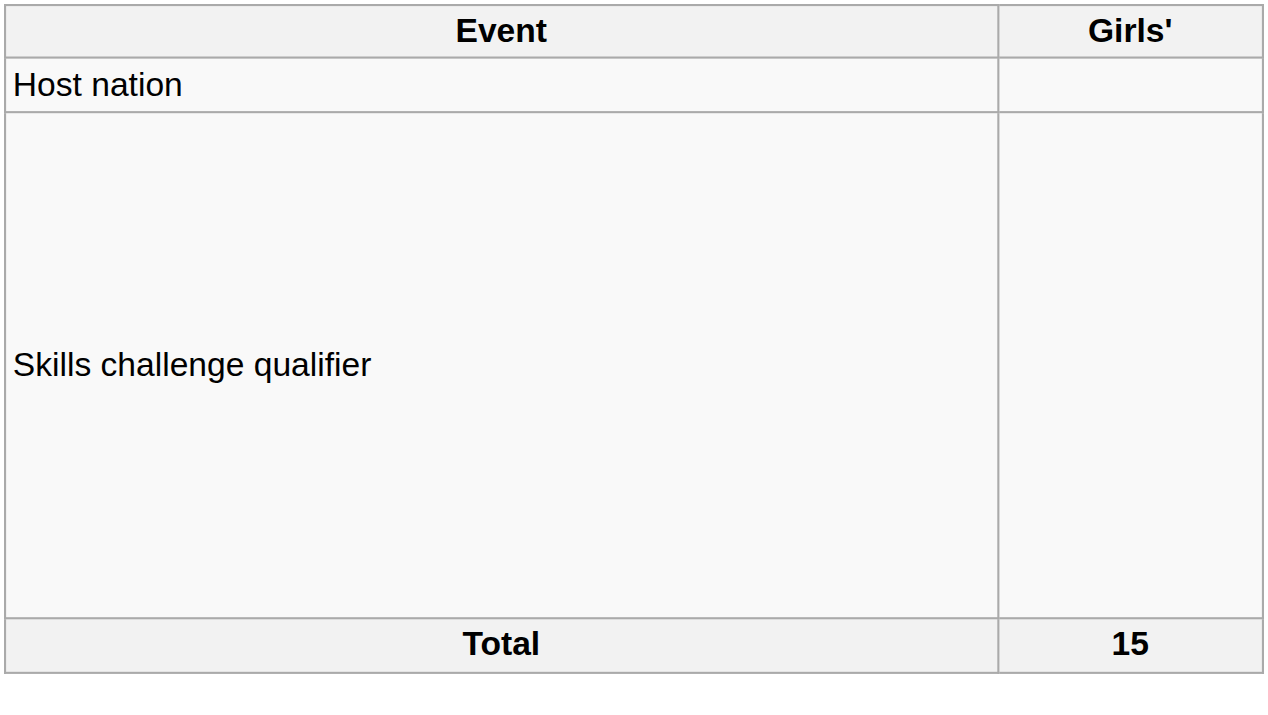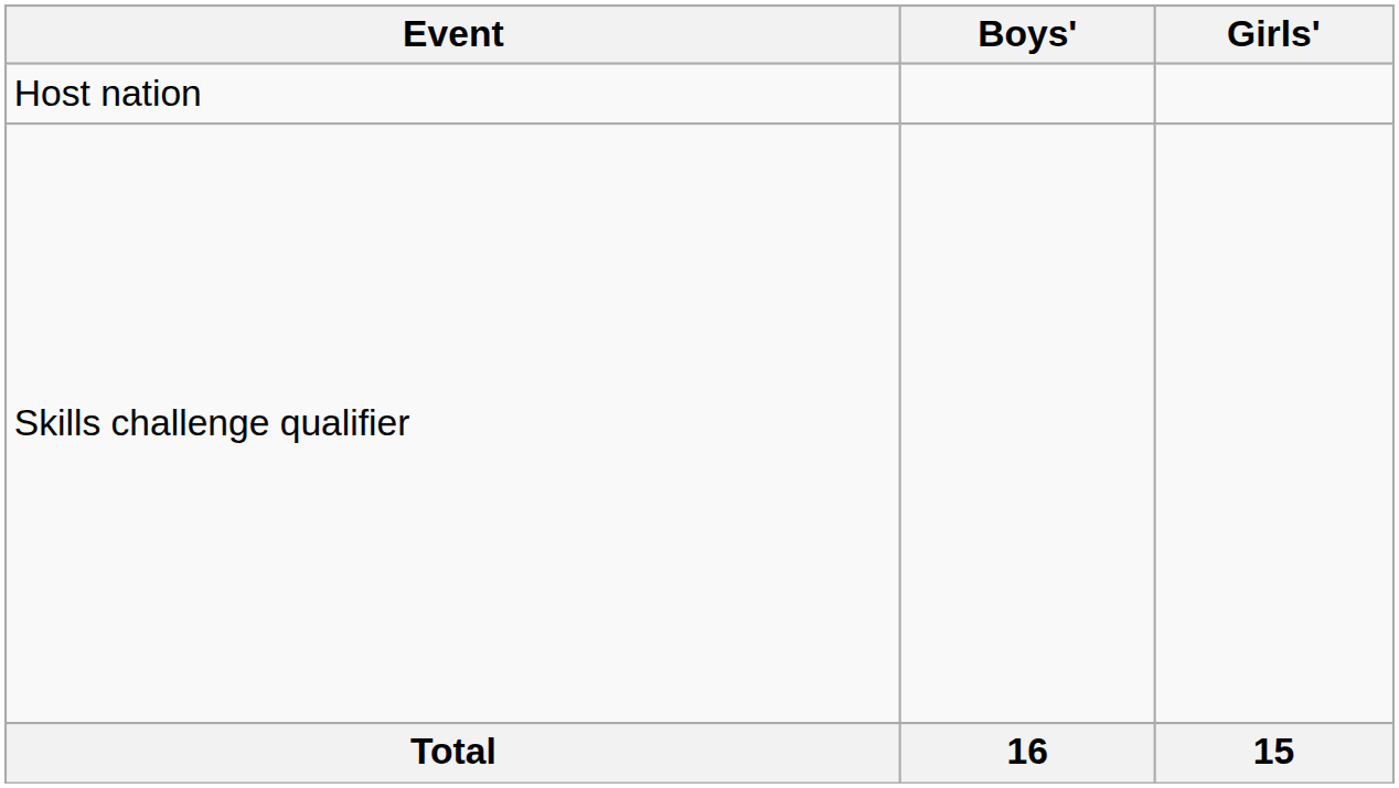+ column: Boys' | 16
